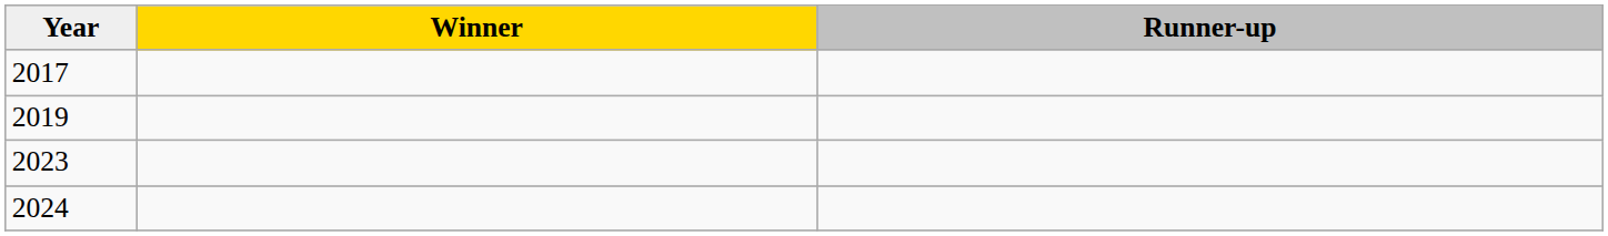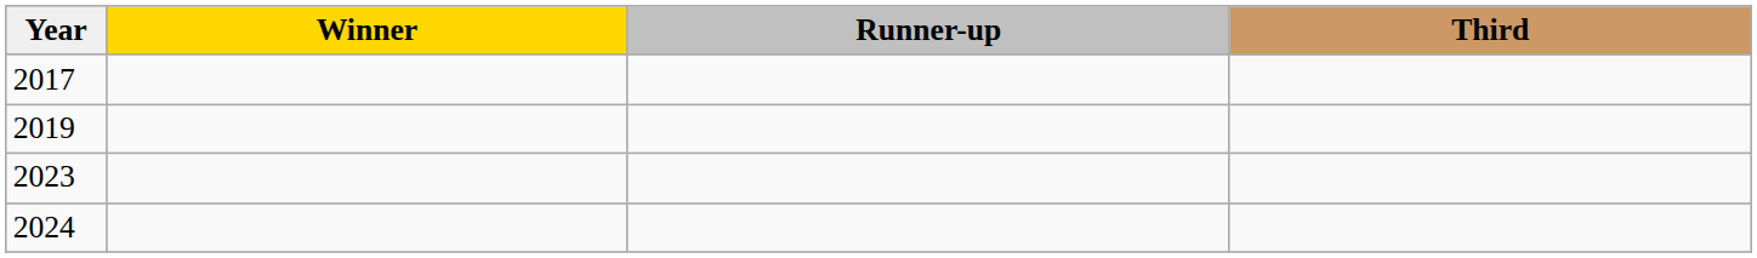+ column: Third
